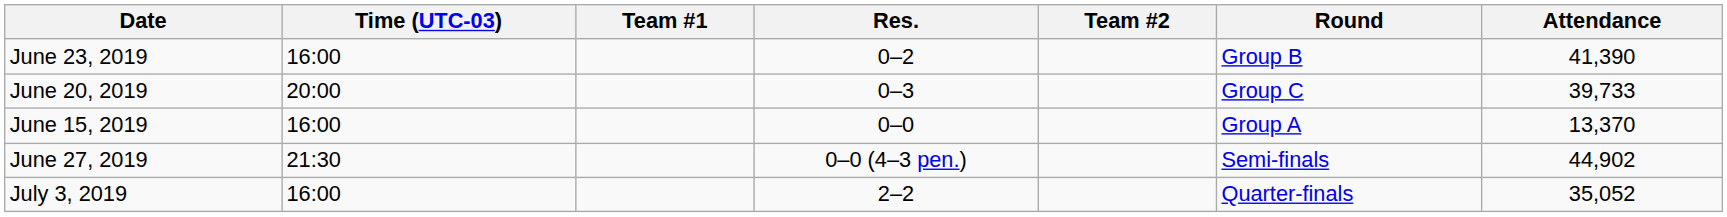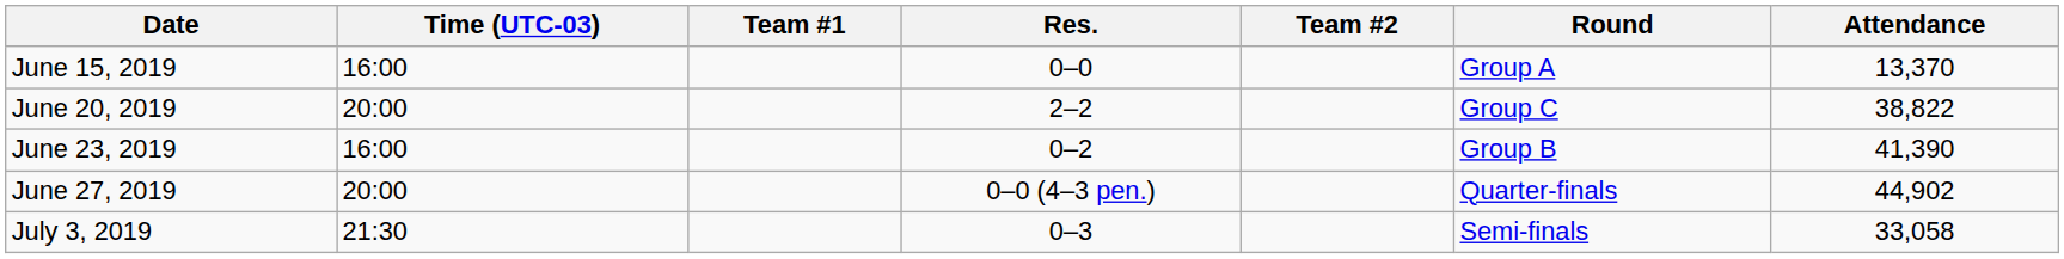rows swapped: June 15, 2019 <-> June 23, 2019
June 20, 2019 | Res.: 0–3 -> 2–2
June 20, 2019 | Attendance: 39,733 -> 38,822
June 27, 2019 | Time (UTC-03): 21:30 -> 20:00
June 27, 2019 | Round: Semi-finals -> Quarter-finals
July 3, 2019 | Time (UTC-03): 16:00 -> 21:30
July 3, 2019 | Res.: 2–2 -> 0–3
July 3, 2019 | Round: Quarter-finals -> Semi-finals
July 3, 2019 | Attendance: 35,052 -> 33,058
